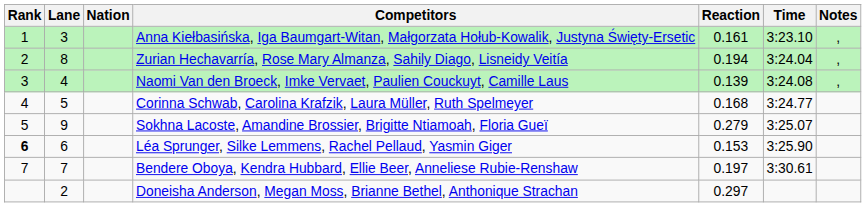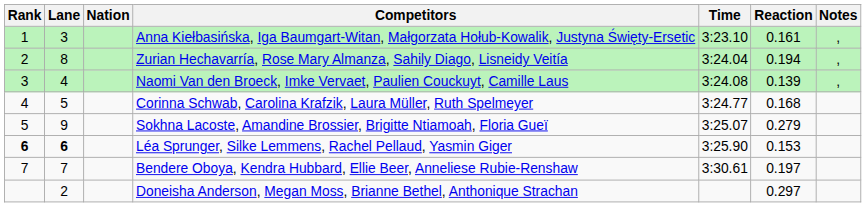columns swapped: Reaction <-> Time
Léa Sprunger, Silke Lemmens, Rachel Pellaud, Yasmin Giger | Lane: normal -> bold
